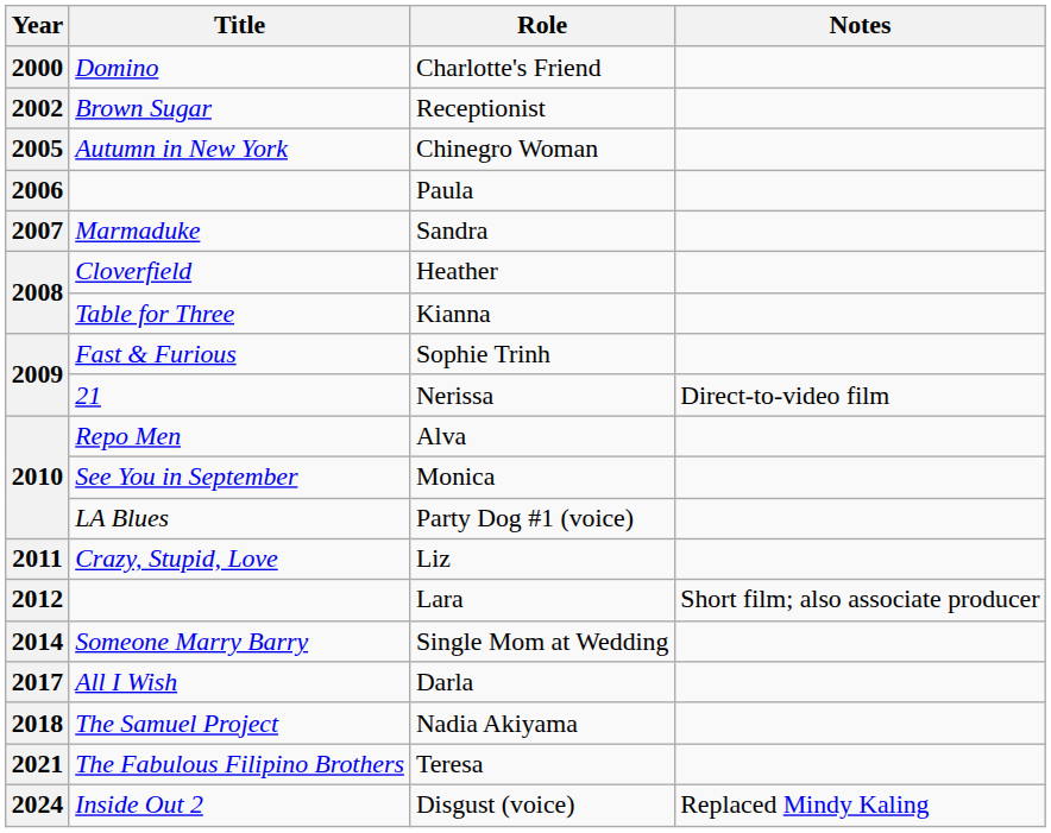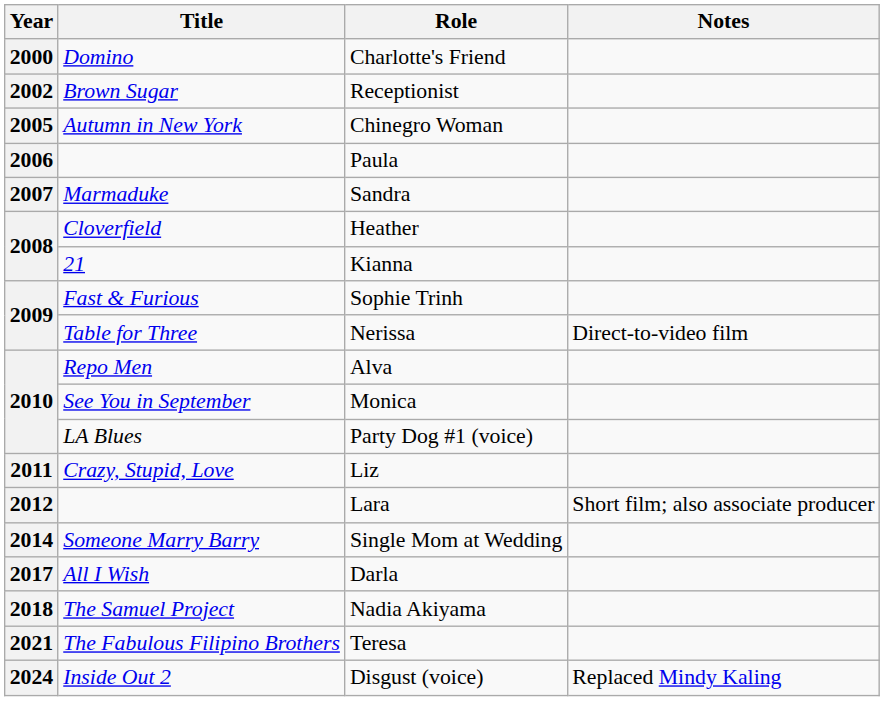Kianna | Title: Table for Three -> 21
Nerissa | Title: 21 -> Table for Three
